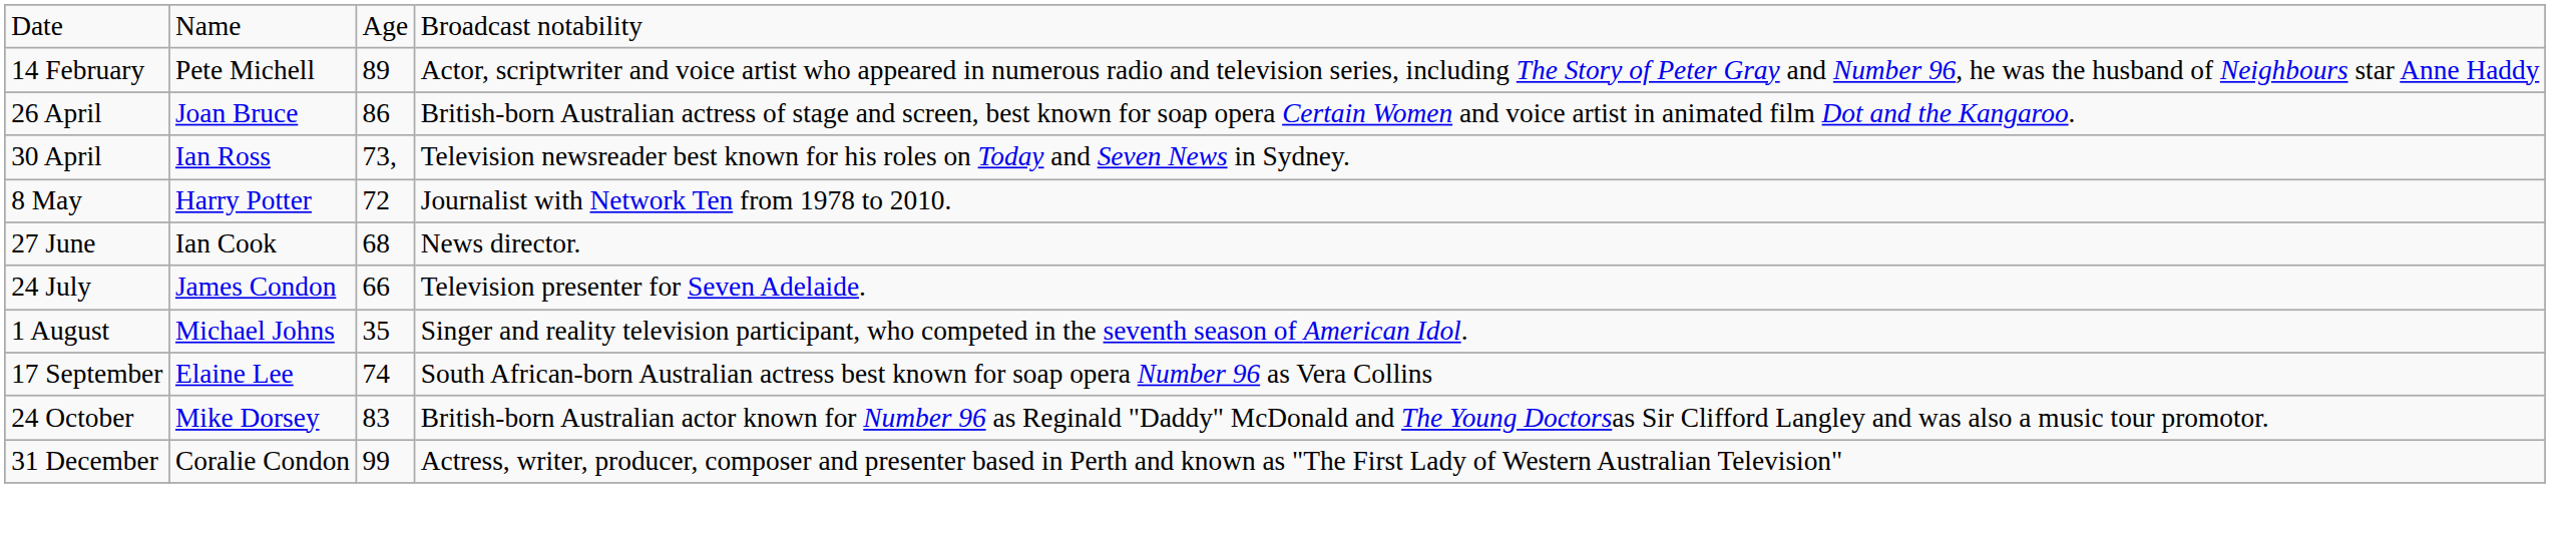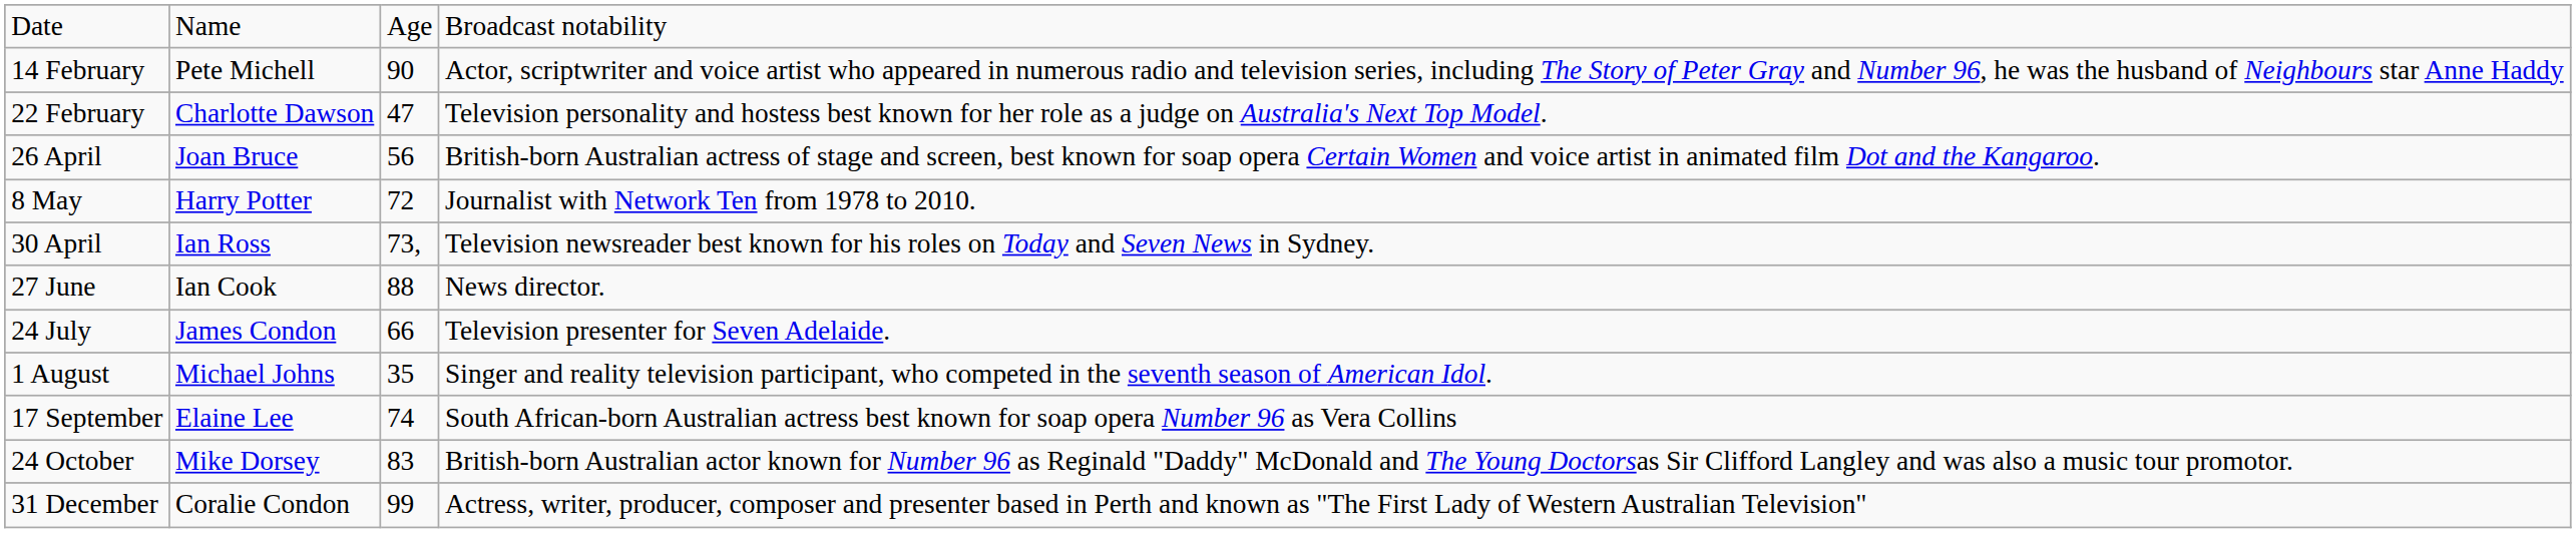14 February | column 3: 89 -> 90
+ row: 22 February | Charlotte Dawson | 47 | Television personality and hostess best known for her role as a judge on Australia's Next Top Model.
26 April | column 3: 86 -> 56
rows swapped: 30 April <-> 8 May
27 June | column 3: 68 -> 88
